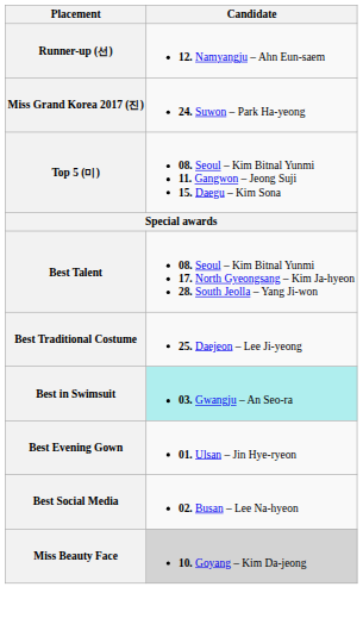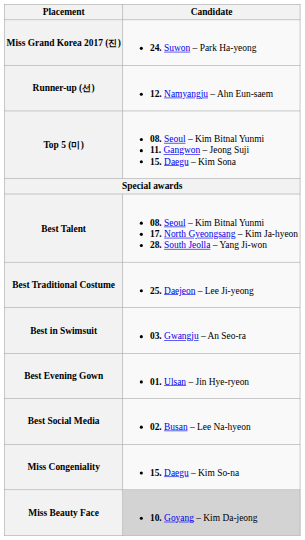rows swapped: Miss Grand Korea 2017 (진) <-> Runner-up (선)
Best in Swimsuit | Candidate: paleturquoise background -> no background
+ row: Miss Congeniality | 15. Daegu – Kim So-na
